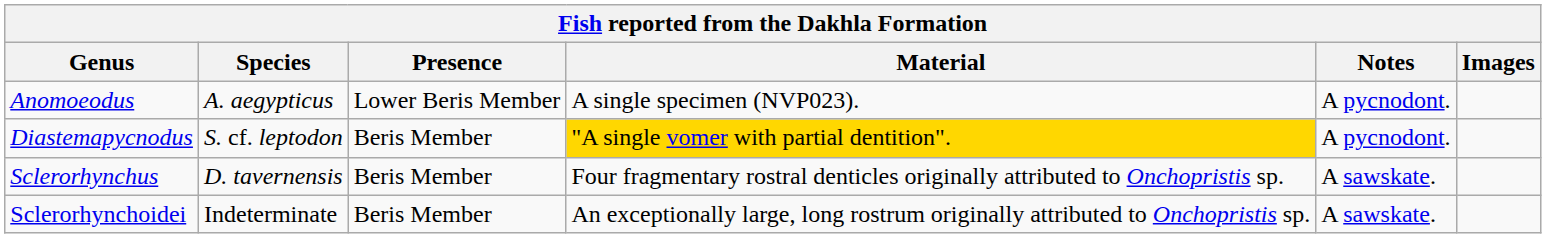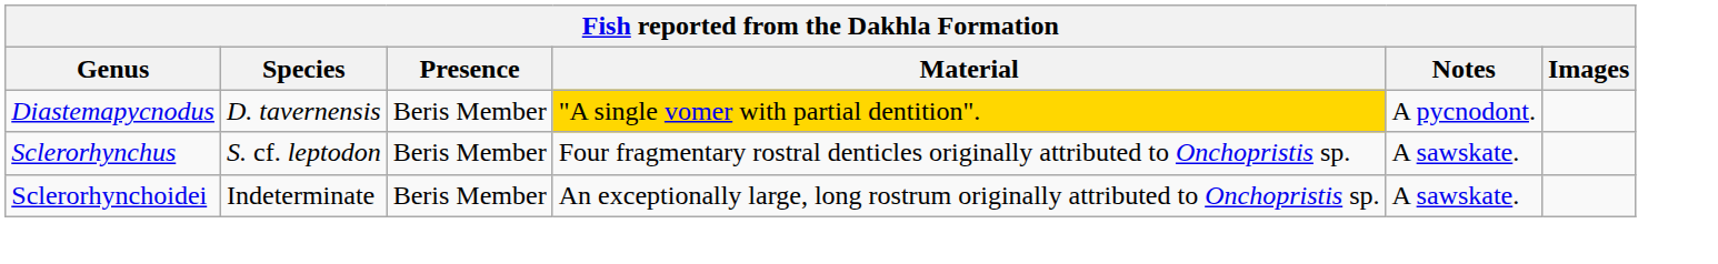- row: Anomoeodus | A. aegypticus | Lower Beris Member | A single specimen (NVP023). | A pycnodont.
Diastemapycnodus | Species: S. cf. leptodon -> D. tavernensis
Sclerorhynchus | Species: D. tavernensis -> S. cf. leptodon
